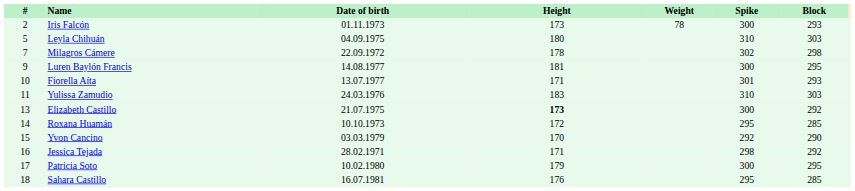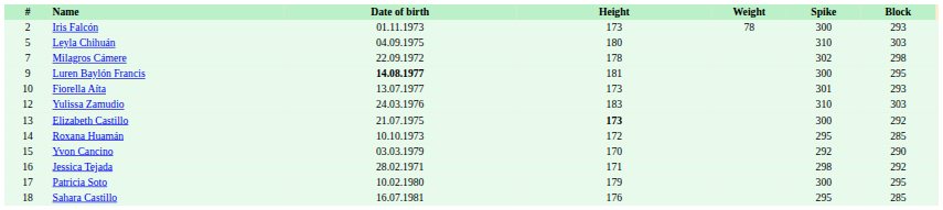Luren Baylón Francis | Date of birth: normal -> bold
Fiorella Aíta | Height: 171 -> 173
Yulissa Zamudio | #: 11 -> 12
